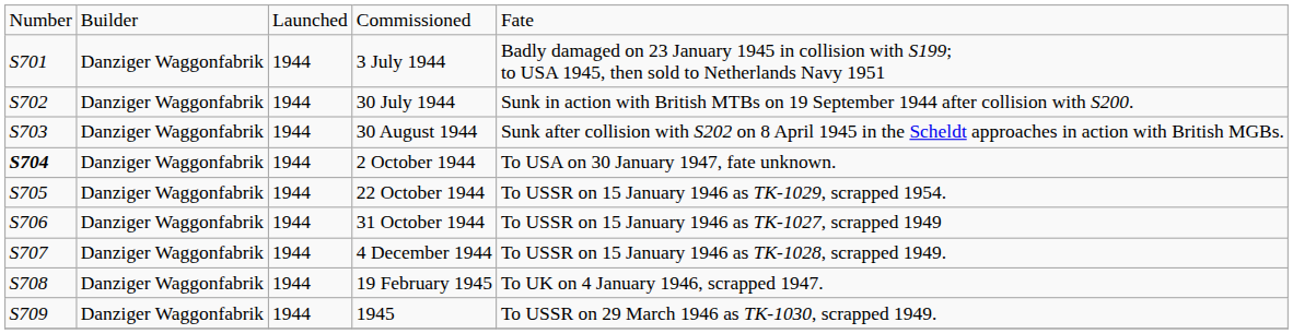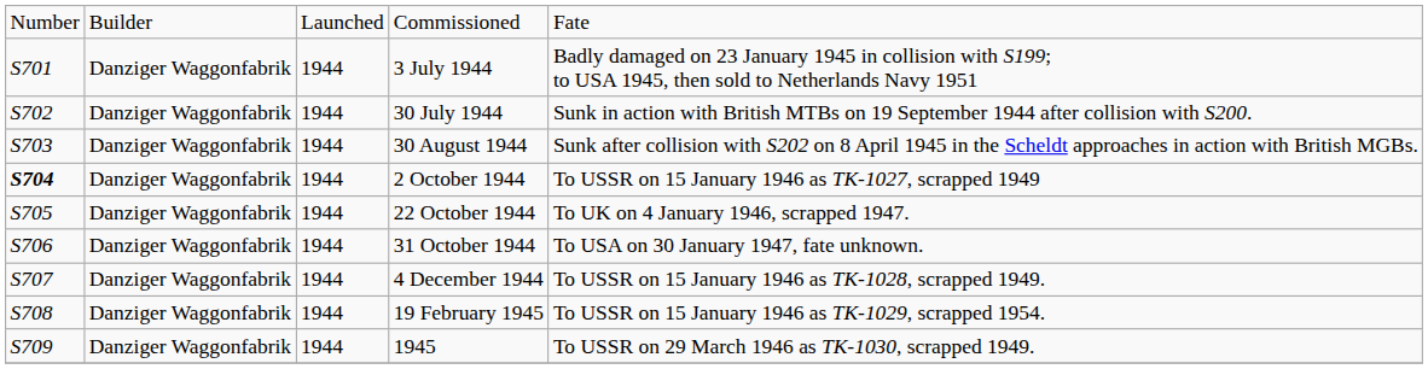2 October 1944 | column 5: To USA on 30 January 1947, fate unknown. -> To USSR on 15 January 1946 as TK-1027, scrapped 1949
22 October 1944 | column 5: To USSR on 15 January 1946 as TK-1029, scrapped 1954. -> To UK on 4 January 1946, scrapped 1947.
31 October 1944 | column 5: To USSR on 15 January 1946 as TK-1027, scrapped 1949 -> To USA on 30 January 1947, fate unknown.
19 February 1945 | column 5: To UK on 4 January 1946, scrapped 1947. -> To USSR on 15 January 1946 as TK-1029, scrapped 1954.
